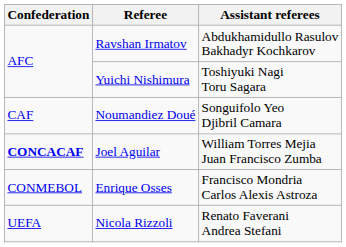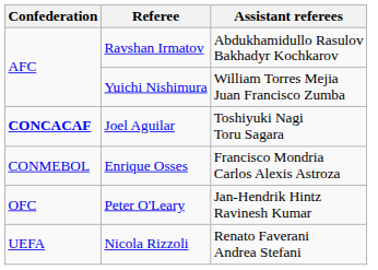Yuichi Nishimura | Assistant referees: Toshiyuki Nagi Toru Sagara -> William Torres Mejia Juan Francisco Zumba
- row: CAF | Noumandiez Doué | Songuifolo Yeo Djibril Camara
Joel Aguilar | Assistant referees: William Torres Mejia Juan Francisco Zumba -> Toshiyuki Nagi Toru Sagara
+ row: OFC | Peter O'Leary | Jan-Hendrik Hintz Ravinesh Kumar
